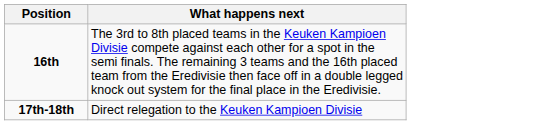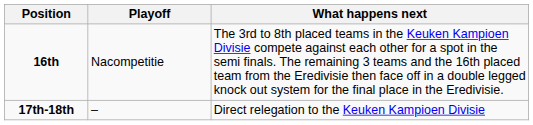+ column: Playoff | Nacompetitie | –
